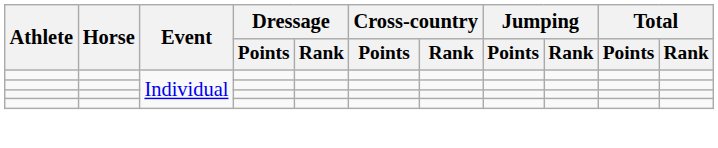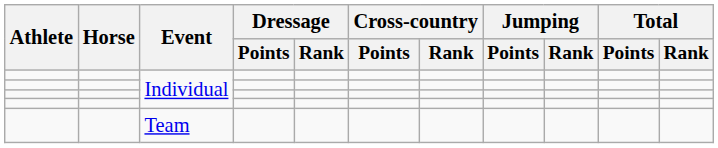+ row: Team
